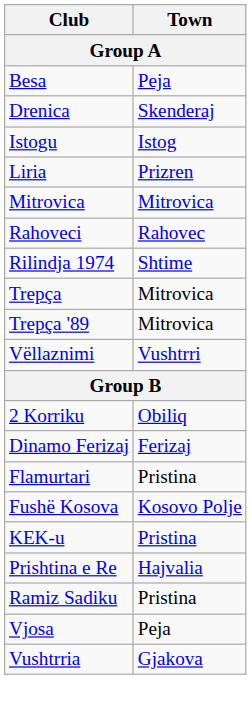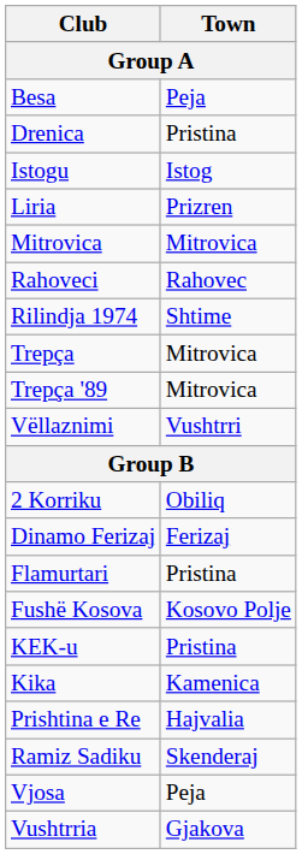Drenica | Town: Skenderaj -> Pristina
+ row: Kika | Kamenica
Ramiz Sadiku | Town: Pristina -> Skenderaj
